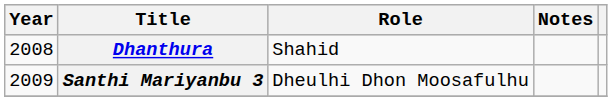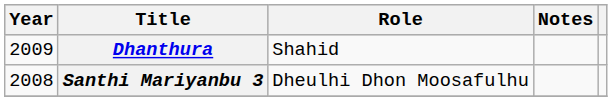Dhanthura | Year: 2008 -> 2009
Santhi Mariyanbu 3 | Year: 2009 -> 2008
